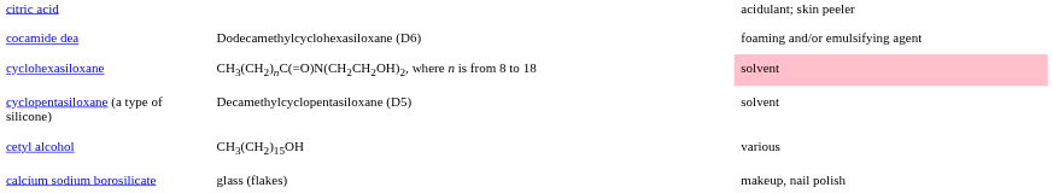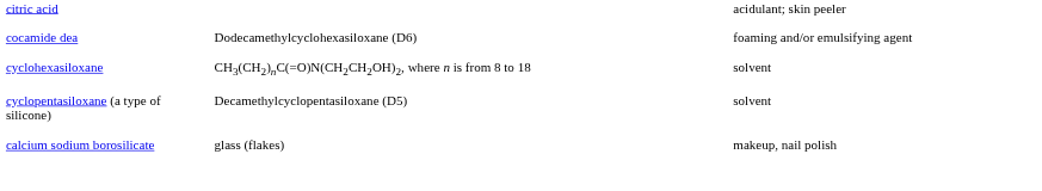cyclohexasiloxane | column 3: pink background -> no background
- row: cetyl alcohol | CH3(CH2)15OH | various
